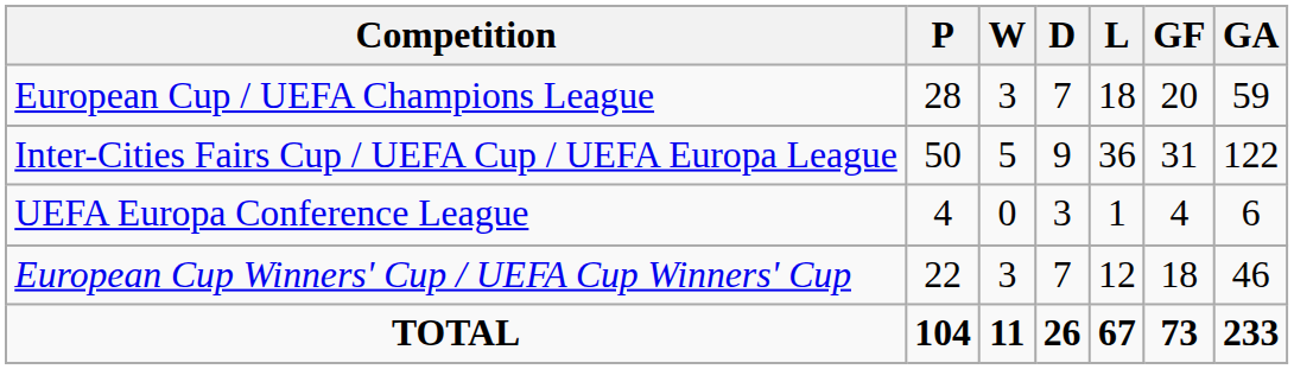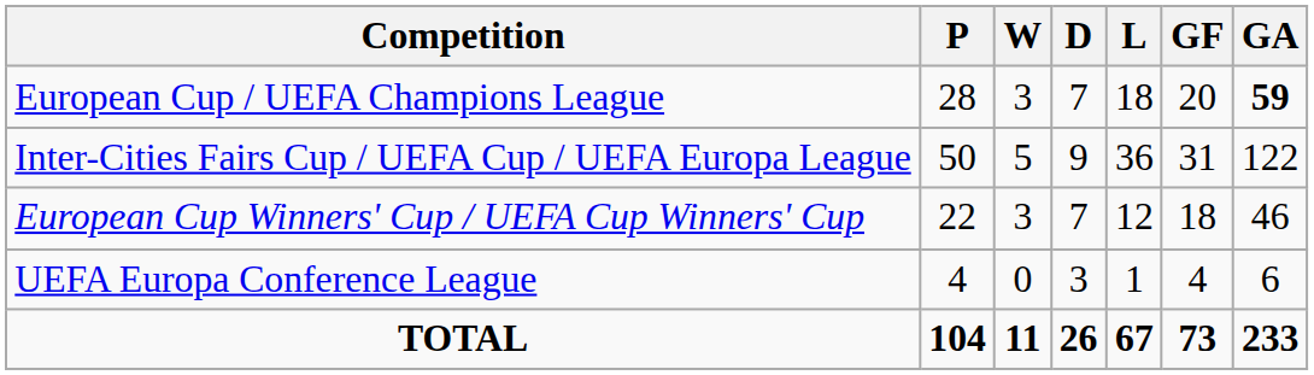European Cup / UEFA Champions League | GA: normal -> bold
rows swapped: UEFA Europa Conference League <-> European Cup Winners' Cup / UEFA Cup Winners' Cup
